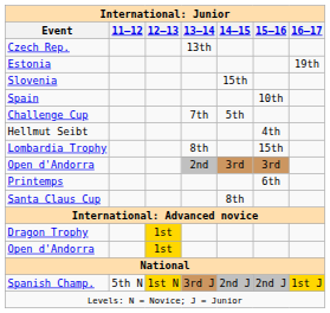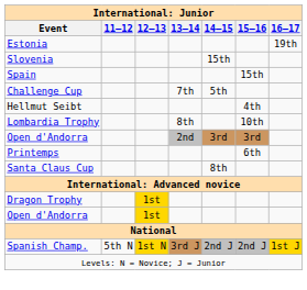- row: Czech Rep. | 13th
Spain | 15–16: 10th -> 15th
Lombardia Trophy | 15–16: 15th -> 10th
